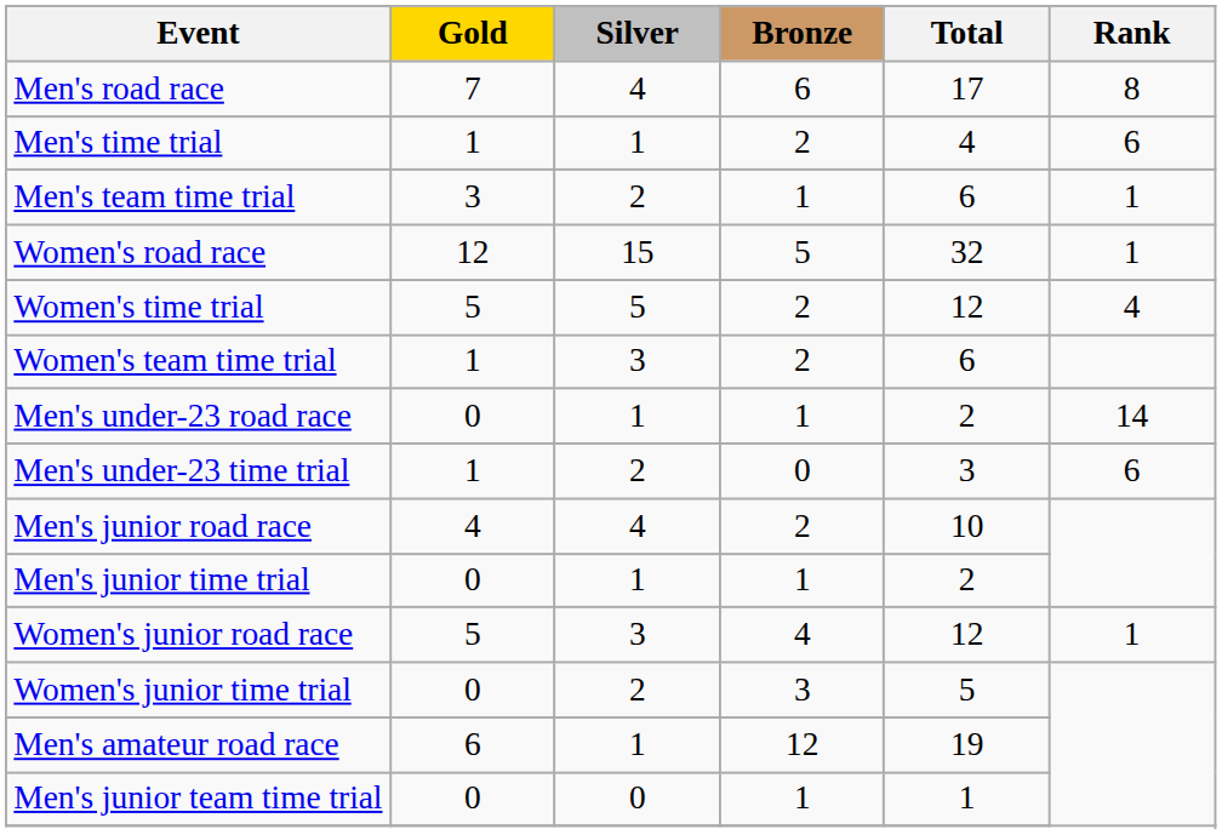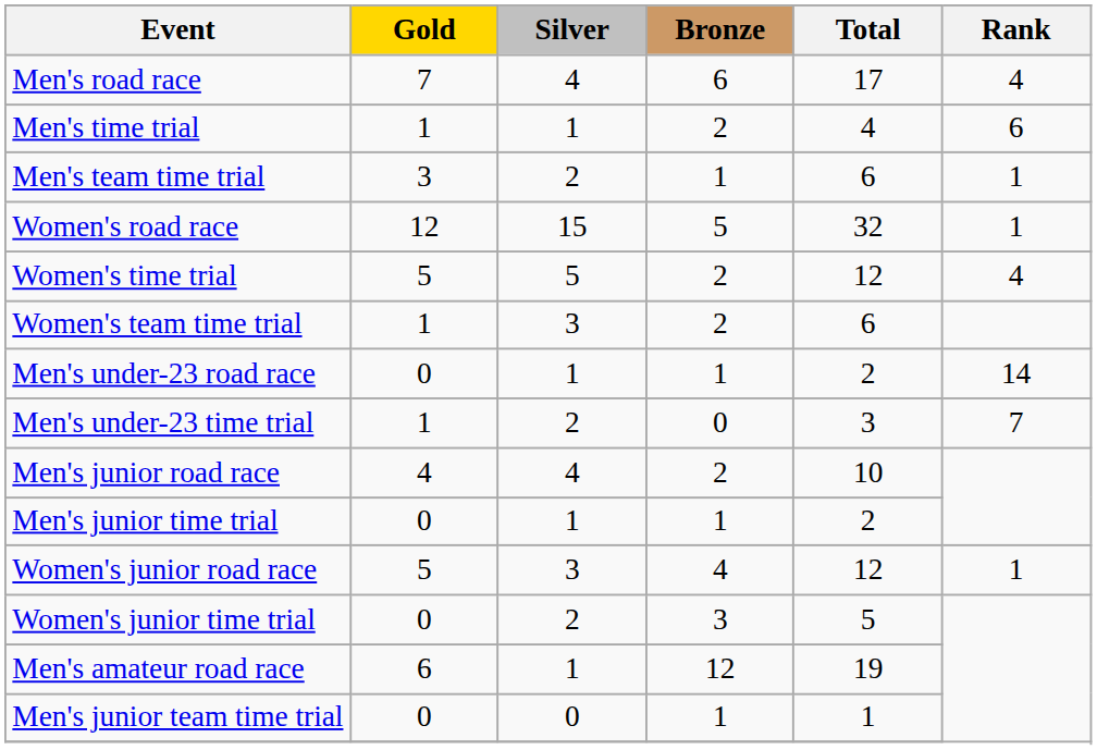Men's road race | Rank: 8 -> 4
Men's under-23 time trial | Rank: 6 -> 7
